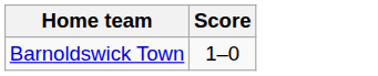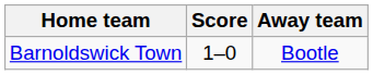+ column: Away team | Bootle
